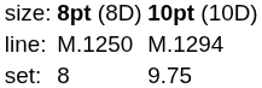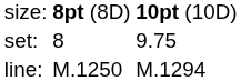rows swapped: set: <-> line:
